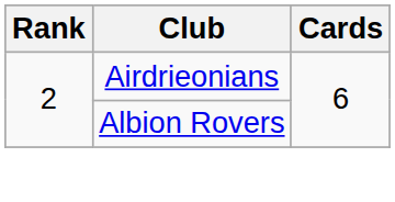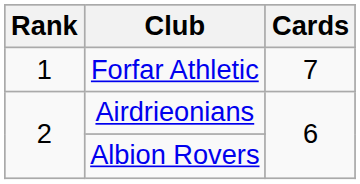+ row: 1 | Forfar Athletic | 7
